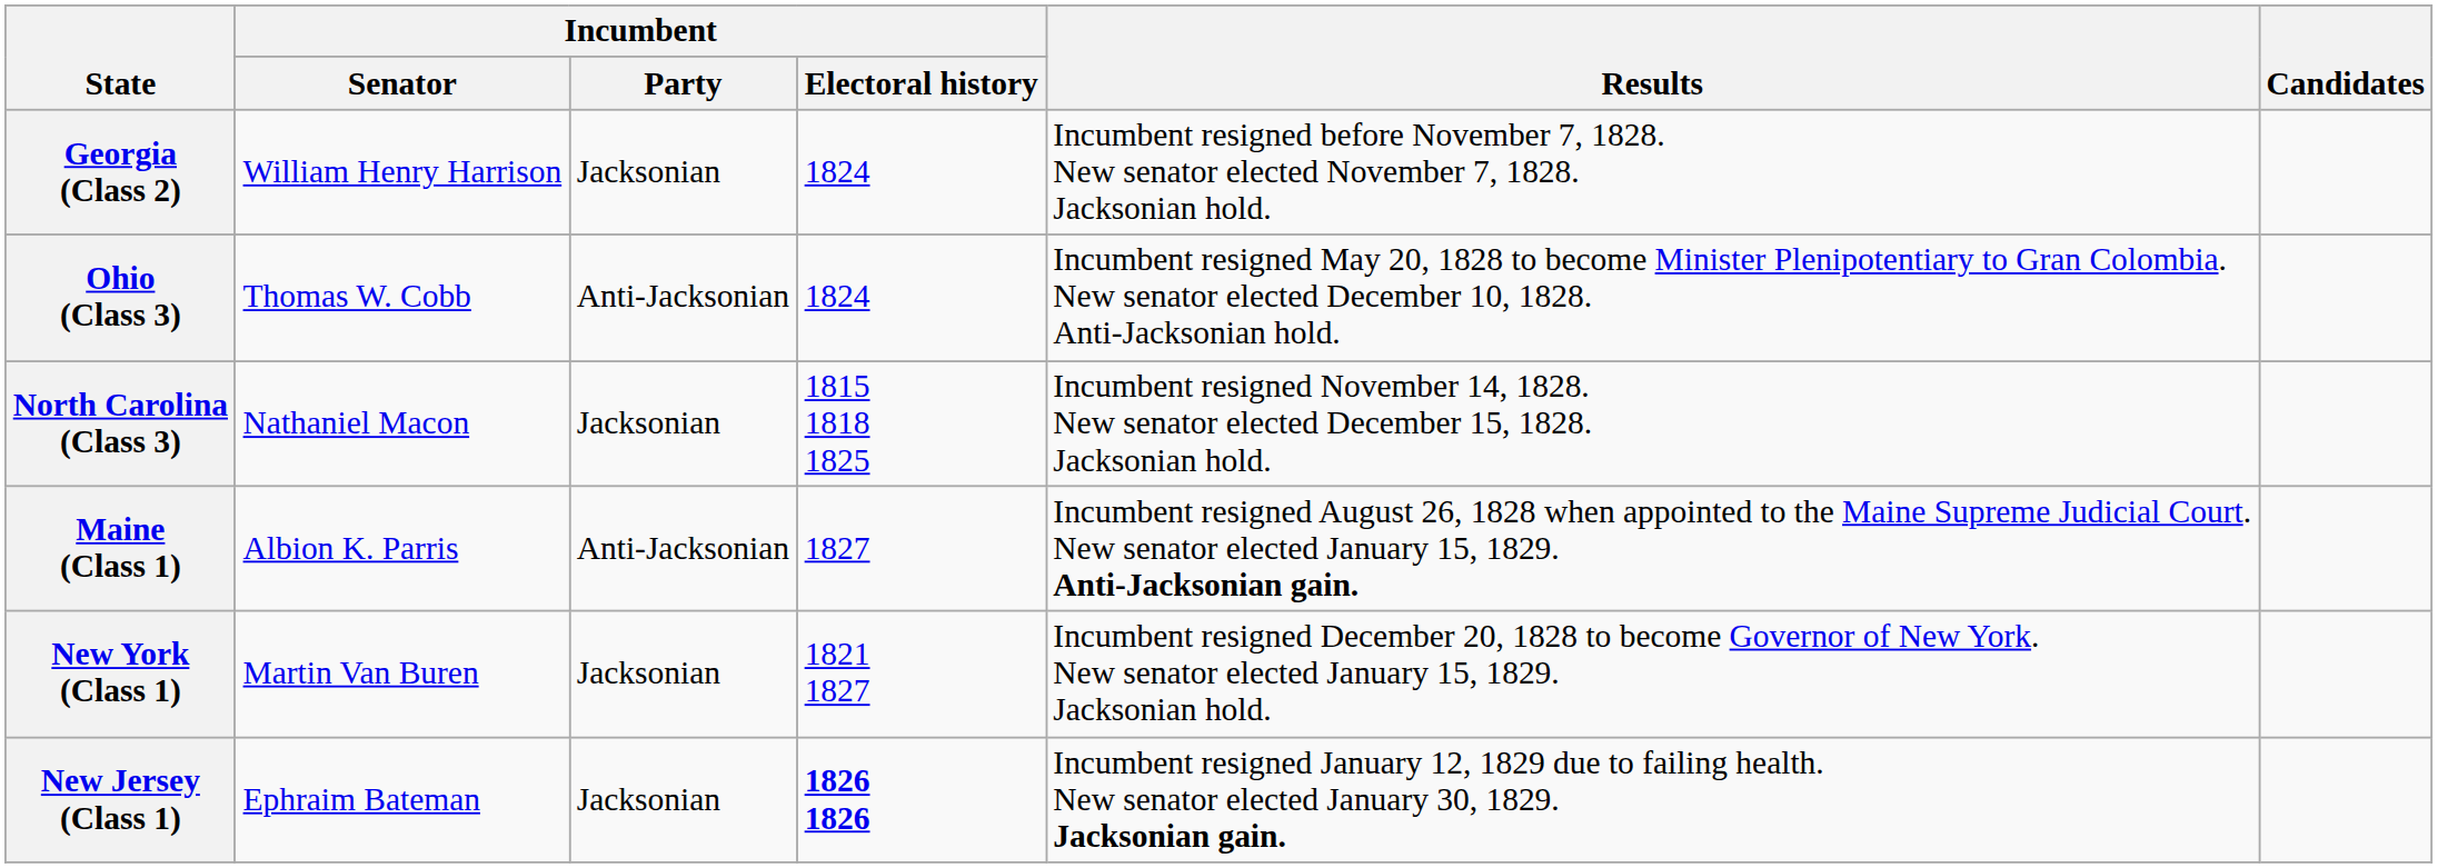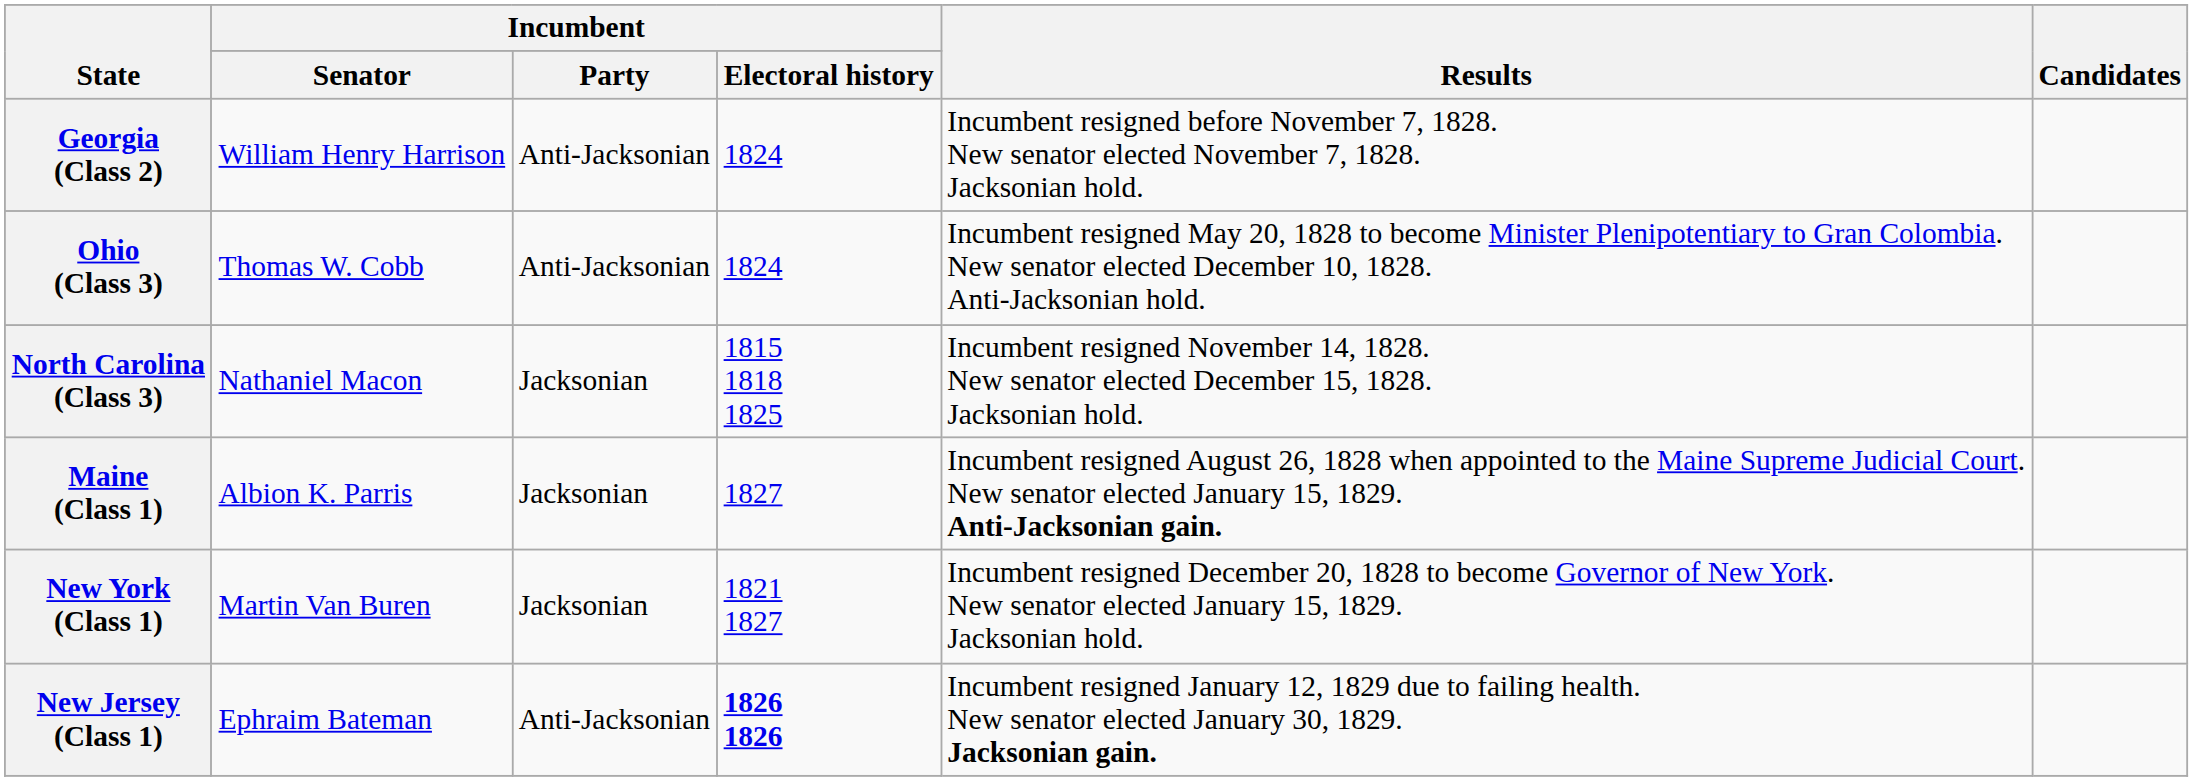Georgia (Class 2) | Incumbent / Party: Jacksonian -> Anti-Jacksonian
Maine (Class 1) | Incumbent / Party: Anti-Jacksonian -> Jacksonian
New Jersey (Class 1) | Incumbent / Party: Jacksonian -> Anti-Jacksonian
